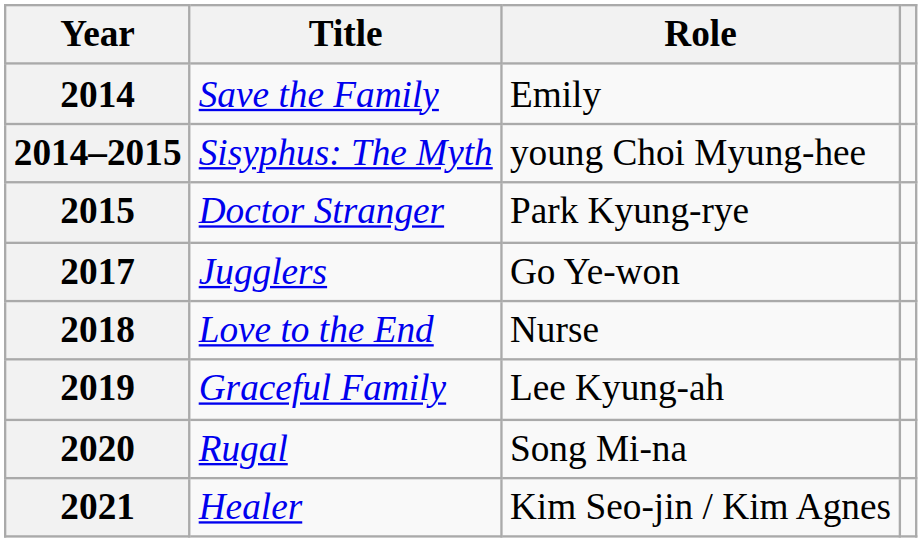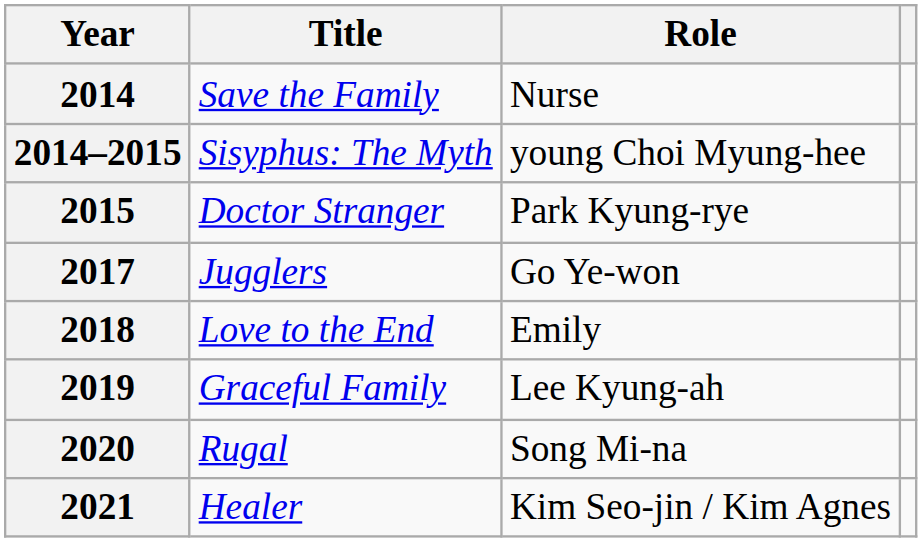2014 | Role: Emily -> Nurse
2018 | Role: Nurse -> Emily
